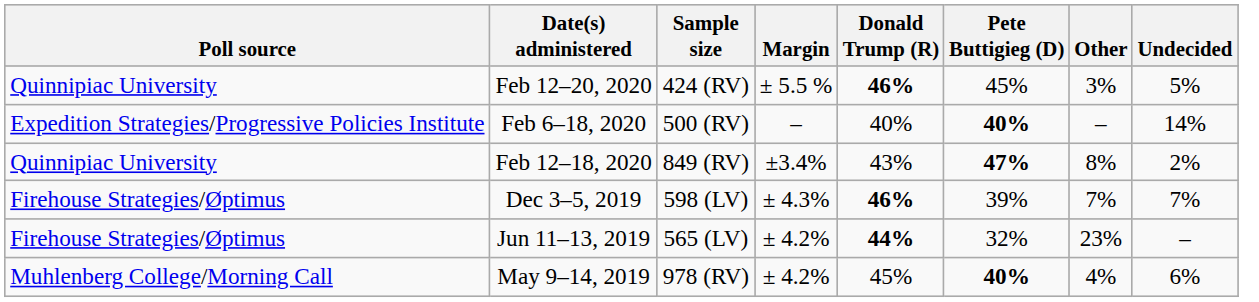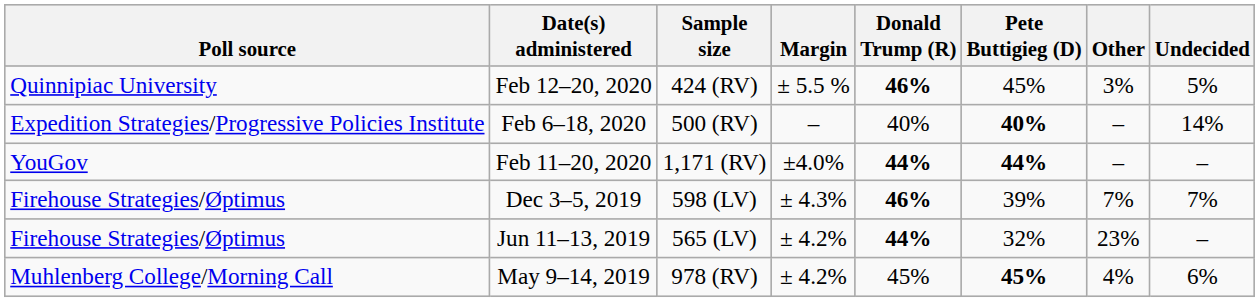+ row: YouGov | Feb 11–20, 2020 | 1,171 (RV) | ±4.0% | 44% | 44% | – | –
- row: Quinnipiac University | Feb 12–18, 2020 | 849 (RV) | ±3.4% | 43% | 47% | 8% | 2%
May 9–14, 2019 | Pete Buttigieg (D): 40% -> 45%
